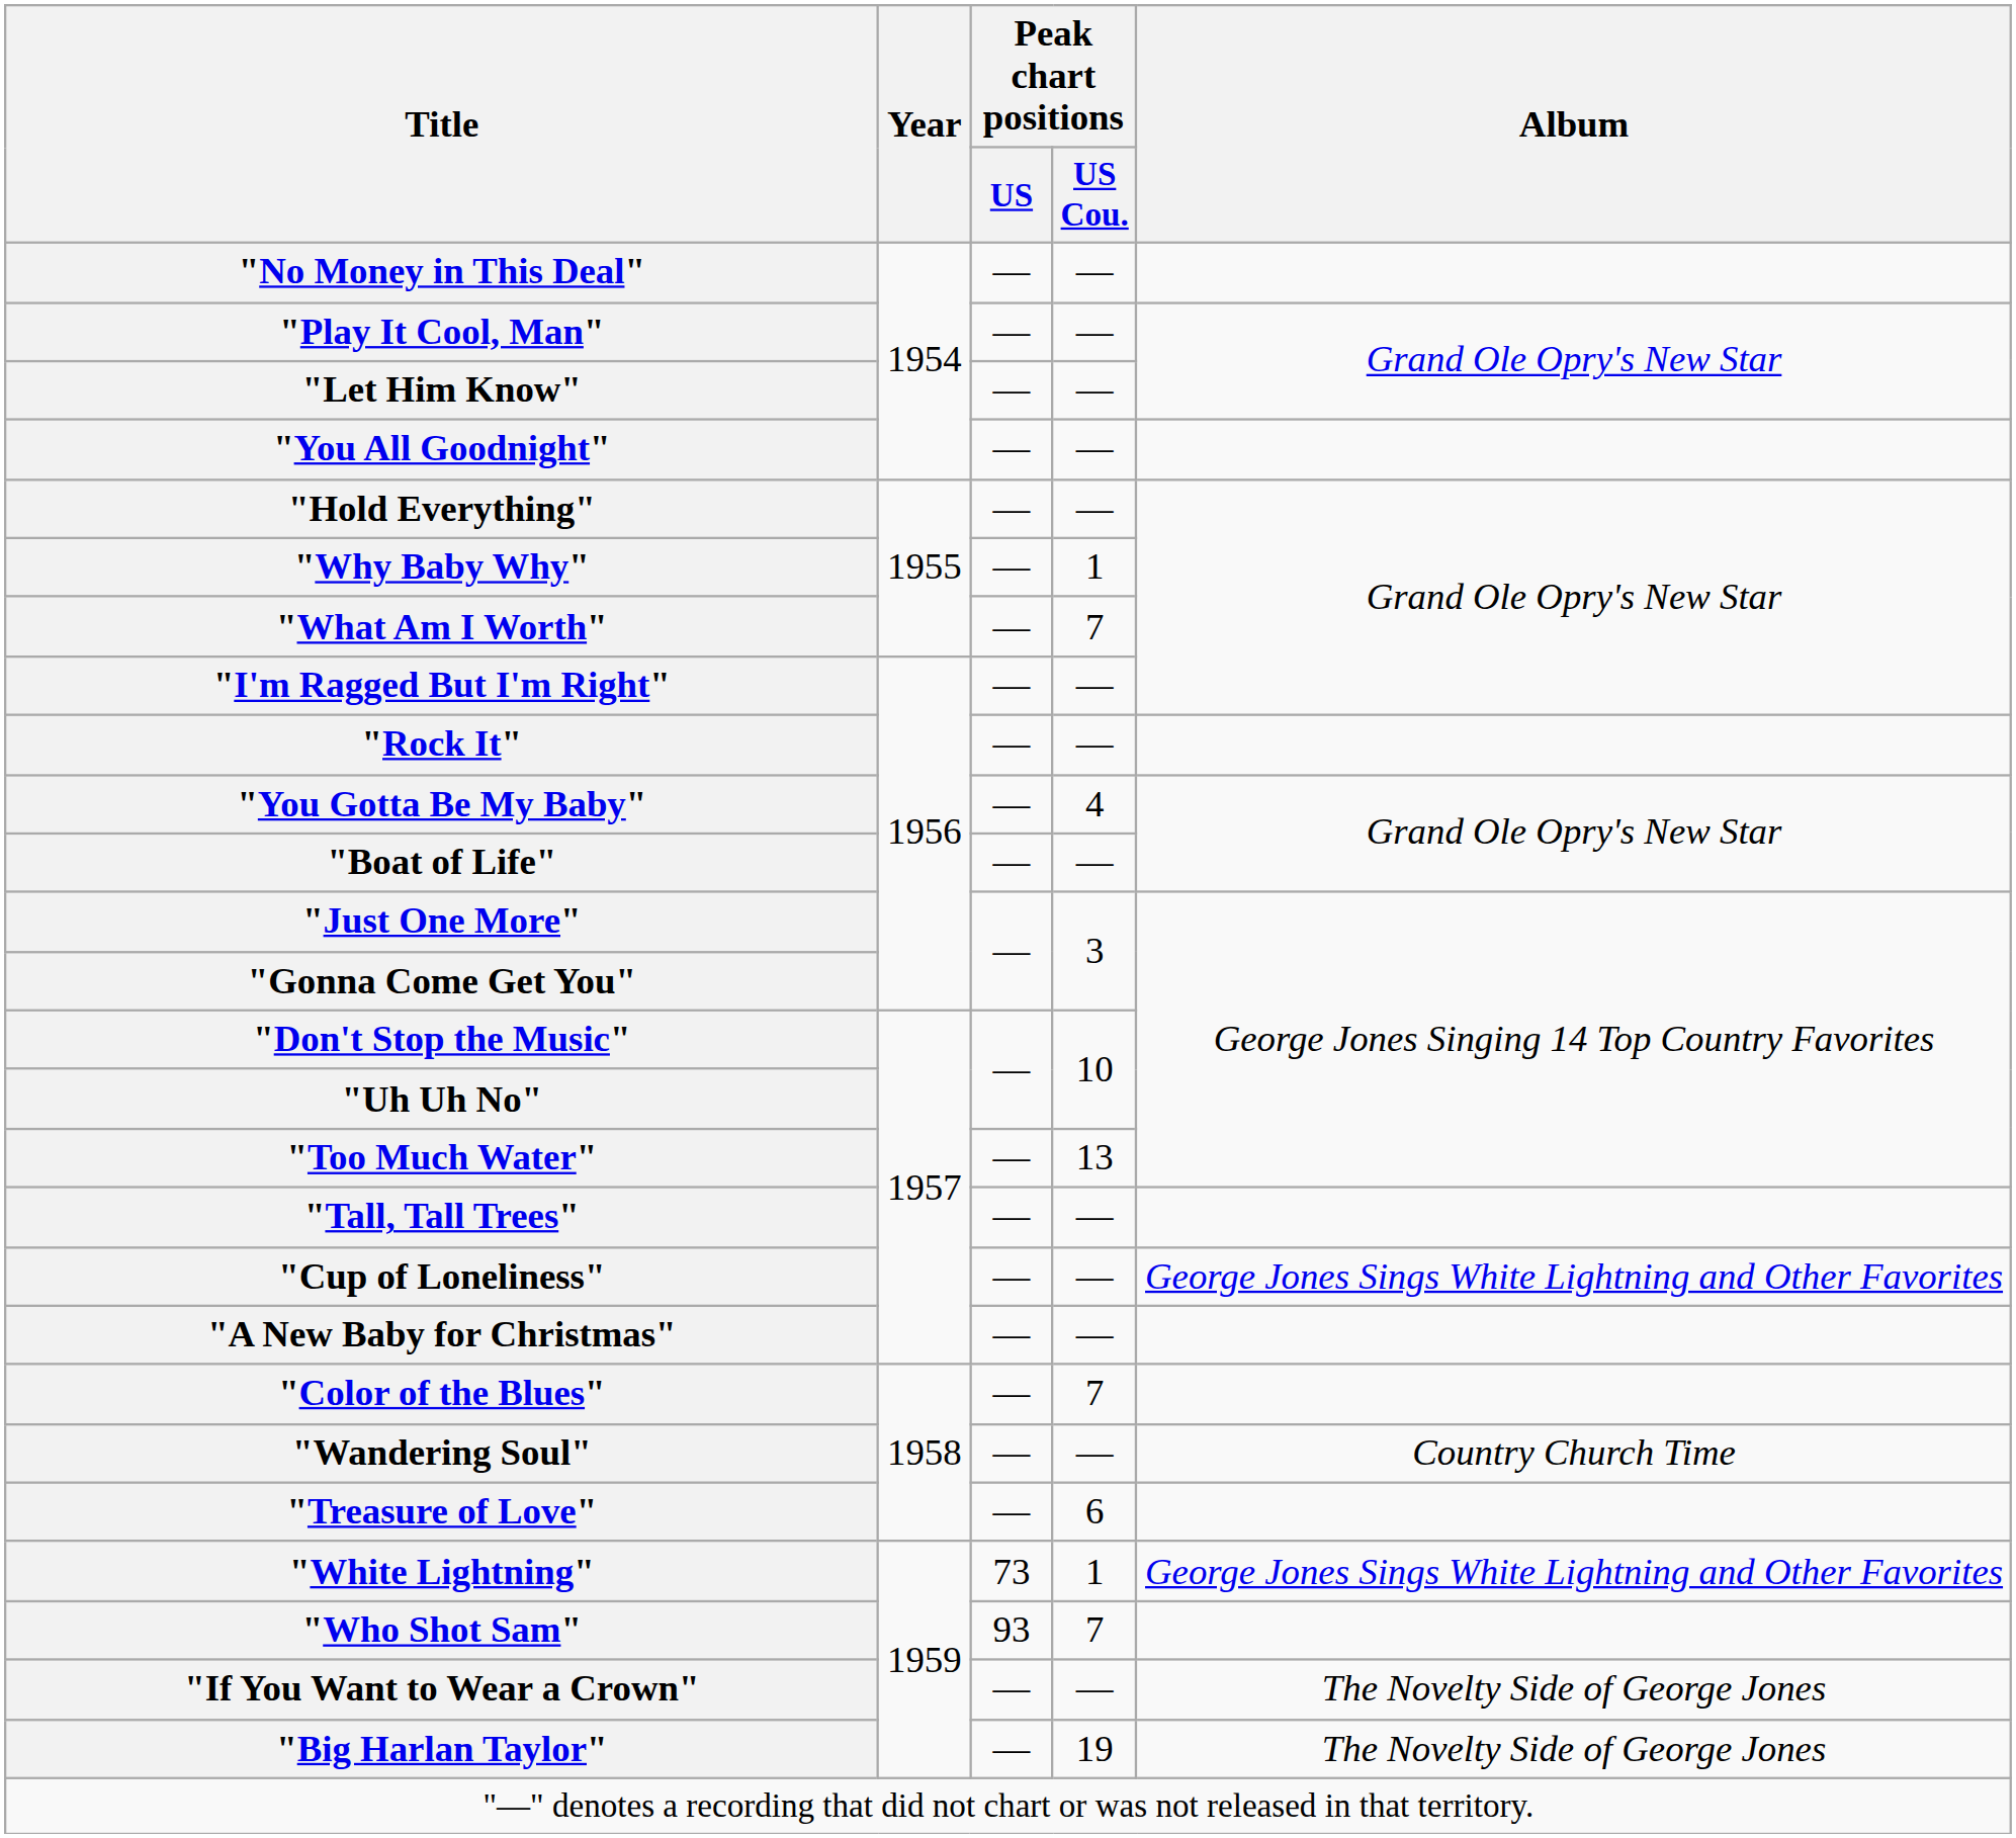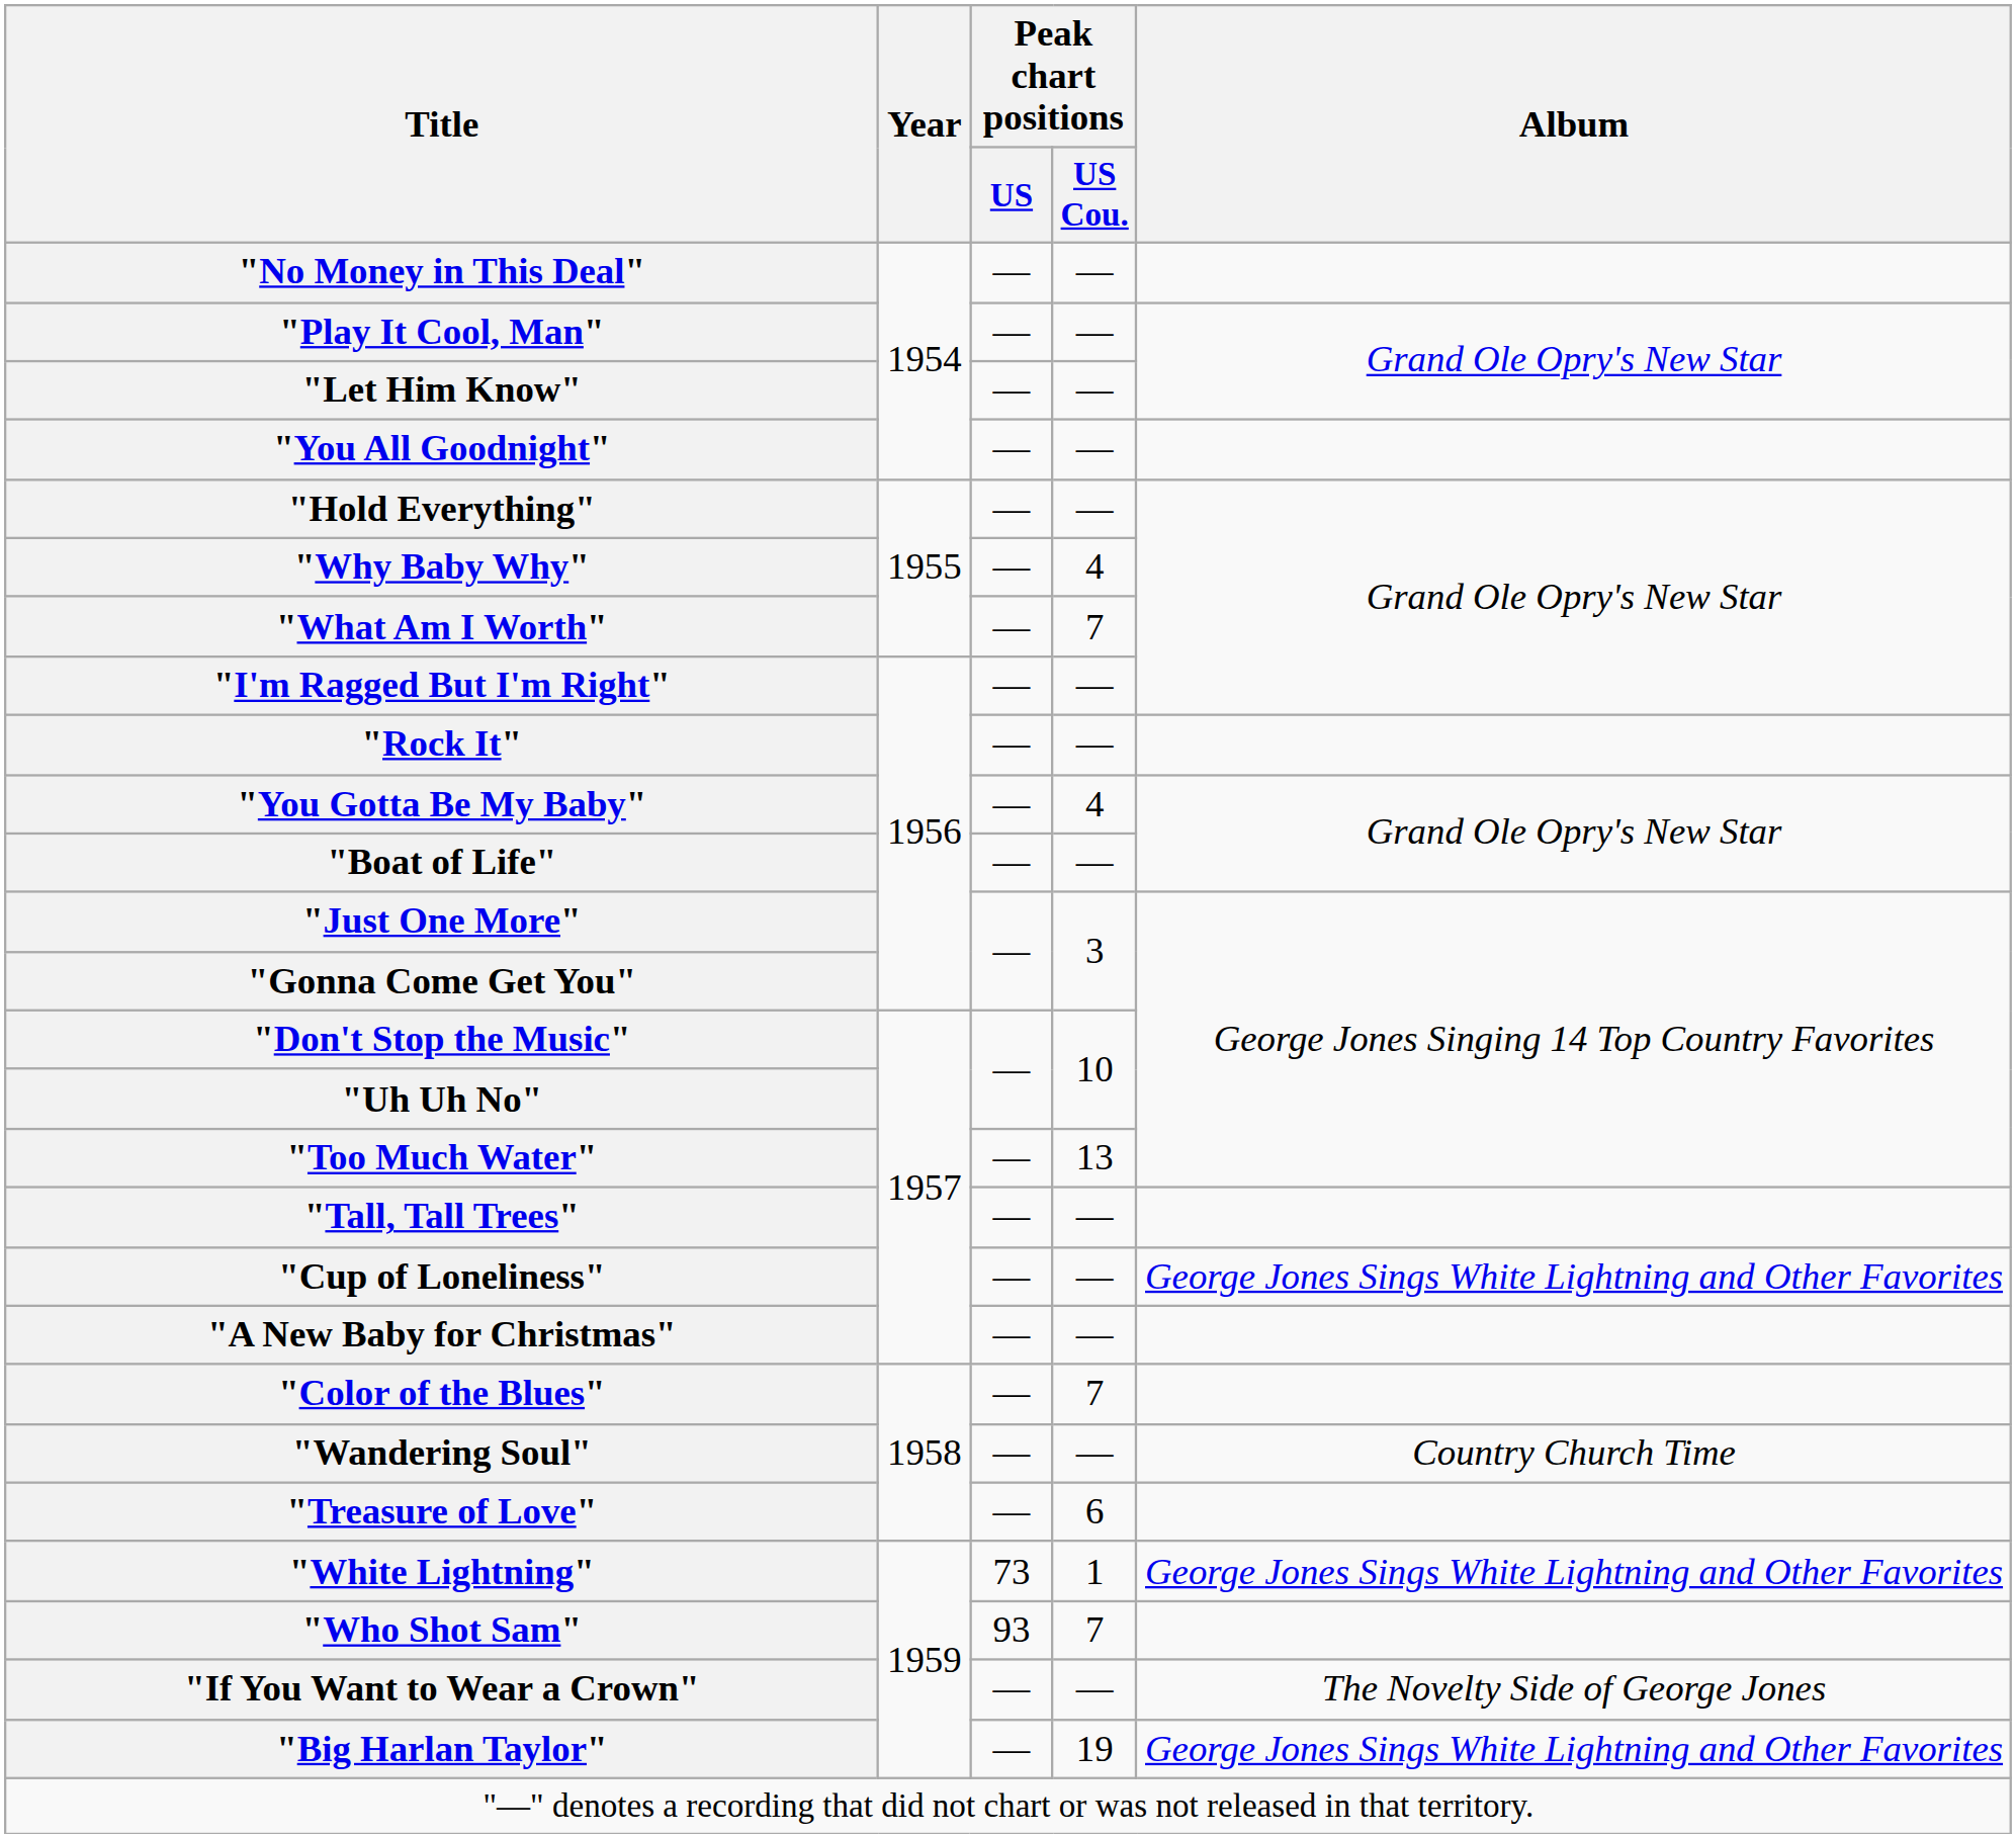"Why Baby Why" | Peak chart positions / US Cou.: 1 -> 4
"Big Harlan Taylor" | Album: The Novelty Side of George Jones -> George Jones Sings White Lightning and Other Favorites
